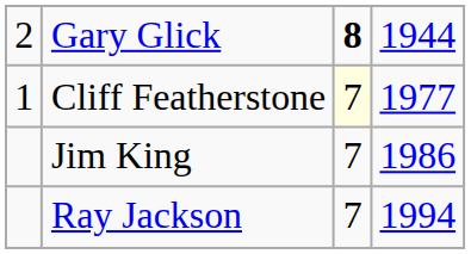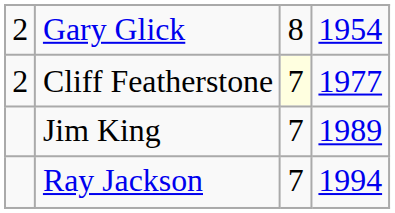Gary Glick | column 3: bold -> normal
Gary Glick | column 4: 1944 -> 1954
Cliff Featherstone | column 1: 1 -> 2
Jim King | column 4: 1986 -> 1989
